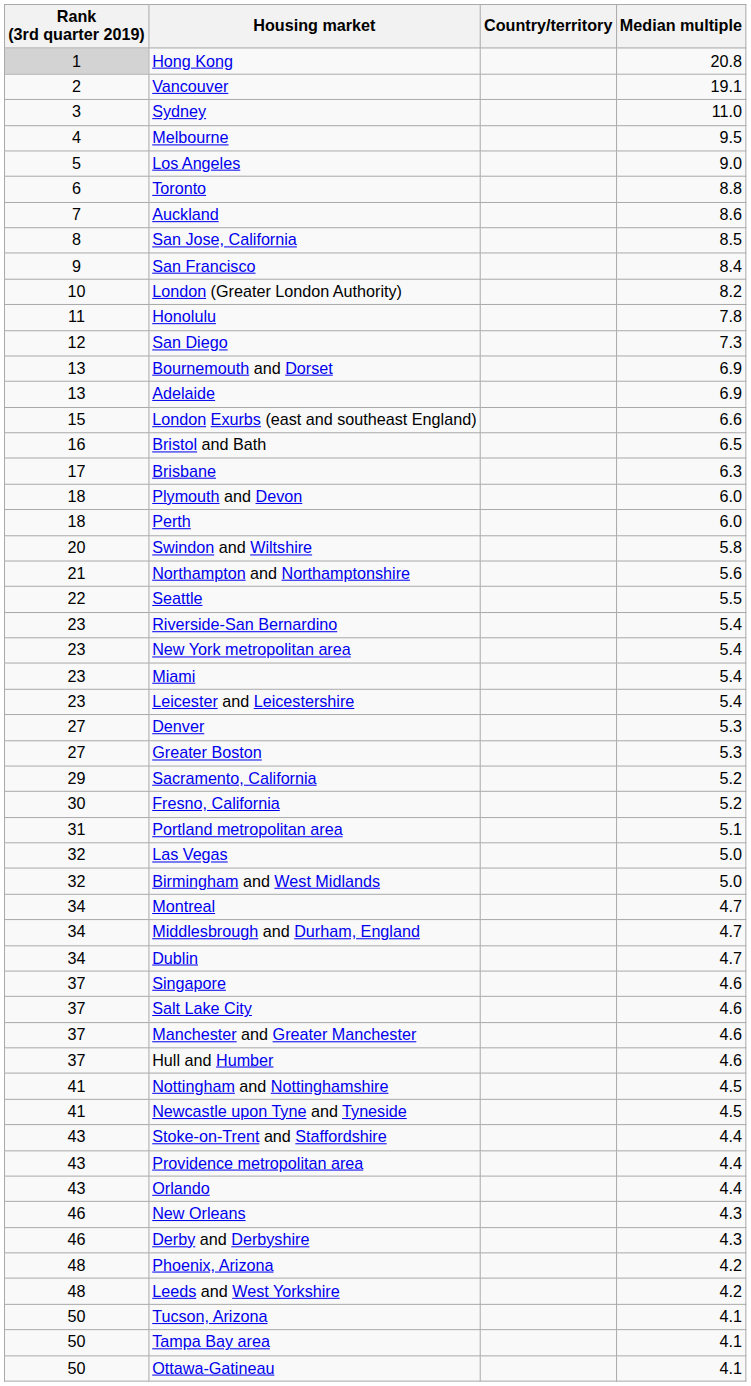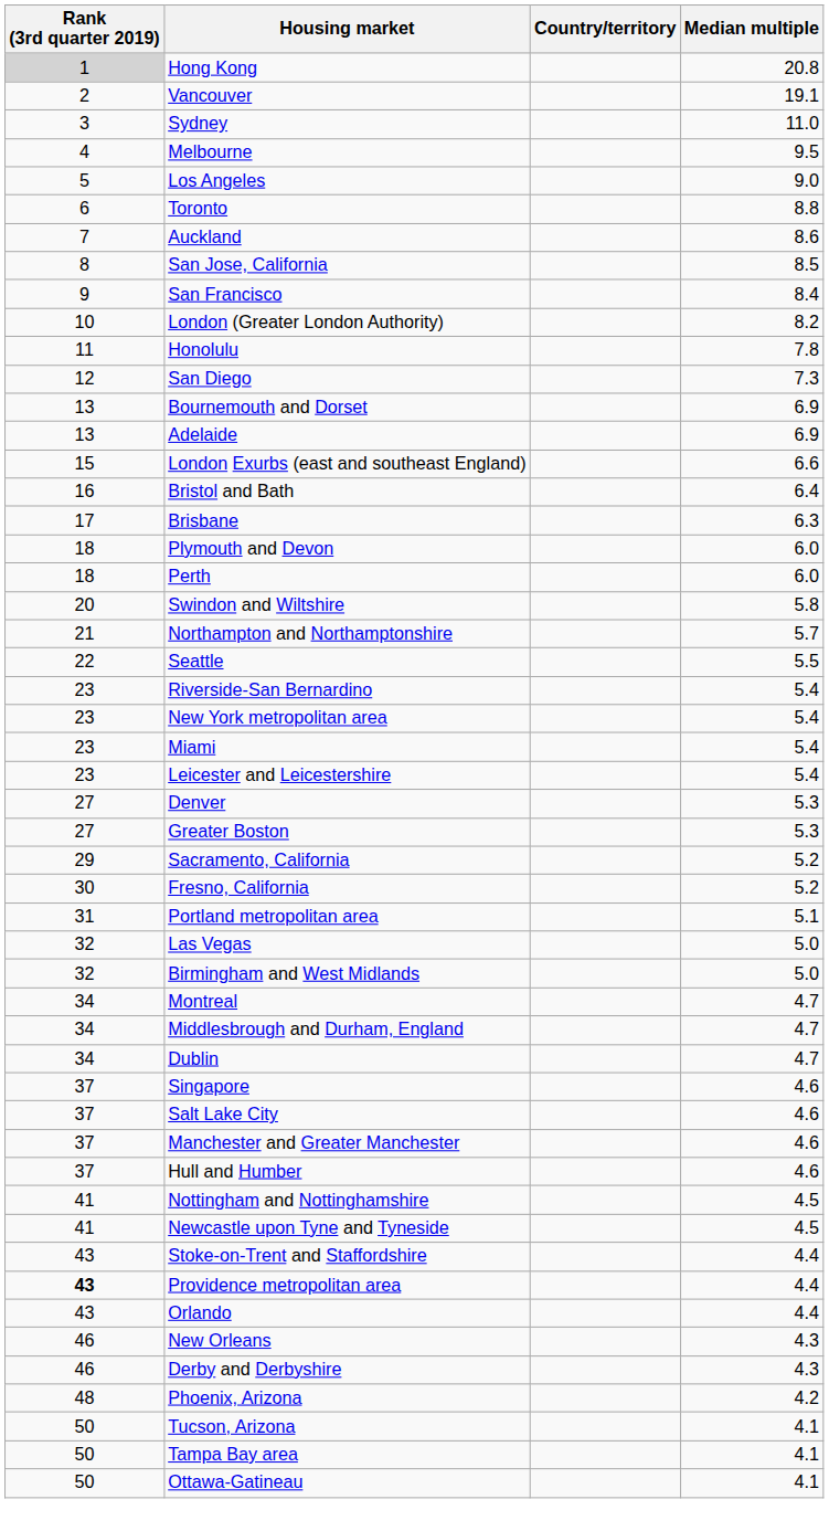Bristol and Bath | Median multiple: 6.5 -> 6.4
Northampton and Northamptonshire | Median multiple: 5.6 -> 5.7
Providence metropolitan area | Rank (3rd quarter 2019): normal -> bold
- row: 48 | Leeds and West Yorkshire | 4.2
